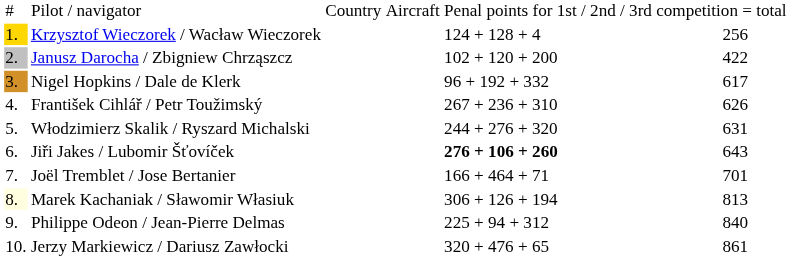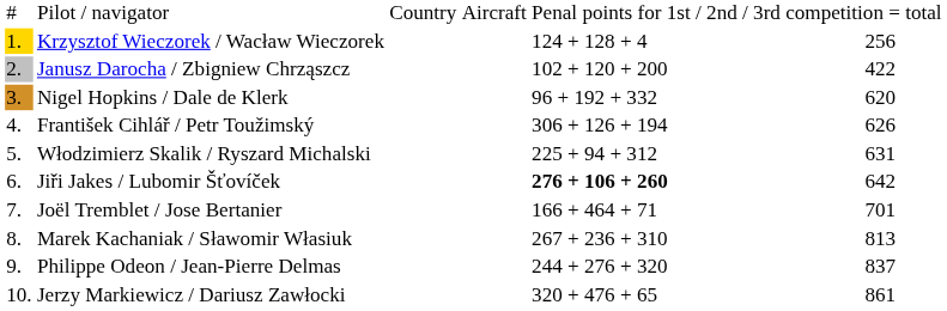Nigel Hopkins / Dale de Klerk | column 6: 617 -> 620
František Cihlář / Petr Toužimský | column 5: 267 + 236 + 310 -> 306 + 126 + 194
Włodzimierz Skalik / Ryszard Michalski | column 5: 244 + 276 + 320 -> 225 + 94 + 312
Jiři Jakes / Lubomir Šťovíček | column 6: 643 -> 642
Marek Kachaniak / Sławomir Własiuk | column 1: lightyellow background -> no background
Marek Kachaniak / Sławomir Własiuk | column 5: 306 + 126 + 194 -> 267 + 236 + 310
Philippe Odeon / Jean-Pierre Delmas | column 5: 225 + 94 + 312 -> 244 + 276 + 320
Philippe Odeon / Jean-Pierre Delmas | column 6: 840 -> 837
